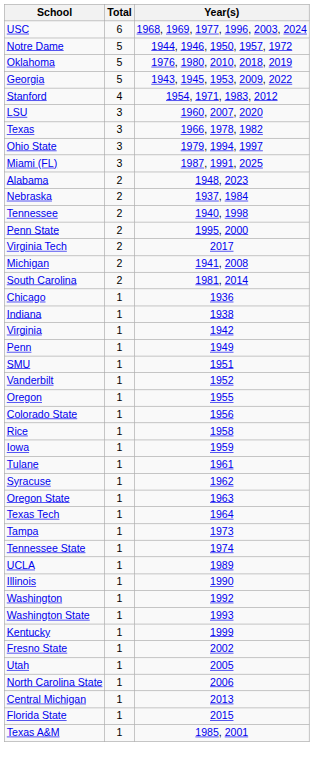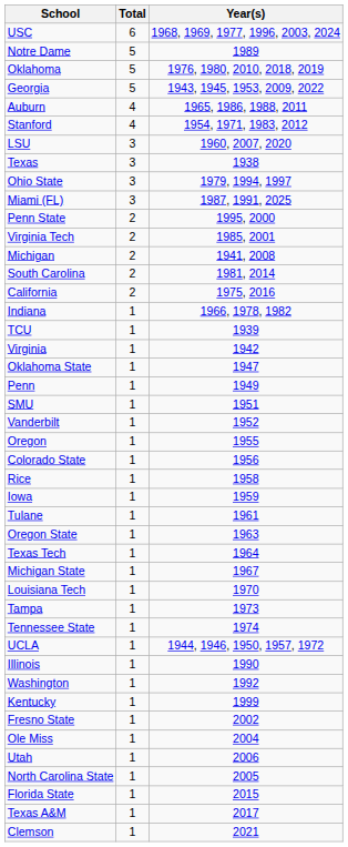Notre Dame | Year(s): 1944, 1946, 1950, 1957, 1972 -> 1989
+ row: Auburn | 4 | 1965, 1986, 1988, 2011
Texas | Year(s): 1966, 1978, 1982 -> 1938
- row: Alabama | 2 | 1948, 2023
- row: Nebraska | 2 | 1937, 1984
- row: Tennessee | 2 | 1940, 1998
Virginia Tech | Year(s): 2017 -> 1985, 2001
+ row: California | 2 | 1975, 2016
- row: Chicago | 1 | 1936
Indiana | Year(s): 1938 -> 1966, 1978, 1982
+ row: TCU | 1 | 1939
+ row: Oklahoma State | 1 | 1947
- row: Syracuse | 1 | 1962
+ row: Michigan State | 1 | 1967
+ row: Louisiana Tech | 1 | 1970
UCLA | Year(s): 1989 -> 1944, 1946, 1950, 1957, 1972
- row: Washington State | 1 | 1993
+ row: Ole Miss | 1 | 2004
Utah | Year(s): 2005 -> 2006
North Carolina State | Year(s): 2006 -> 2005
- row: Central Michigan | 1 | 2013
Texas A&M | Year(s): 1985, 2001 -> 2017
+ row: Clemson | 1 | 2021
